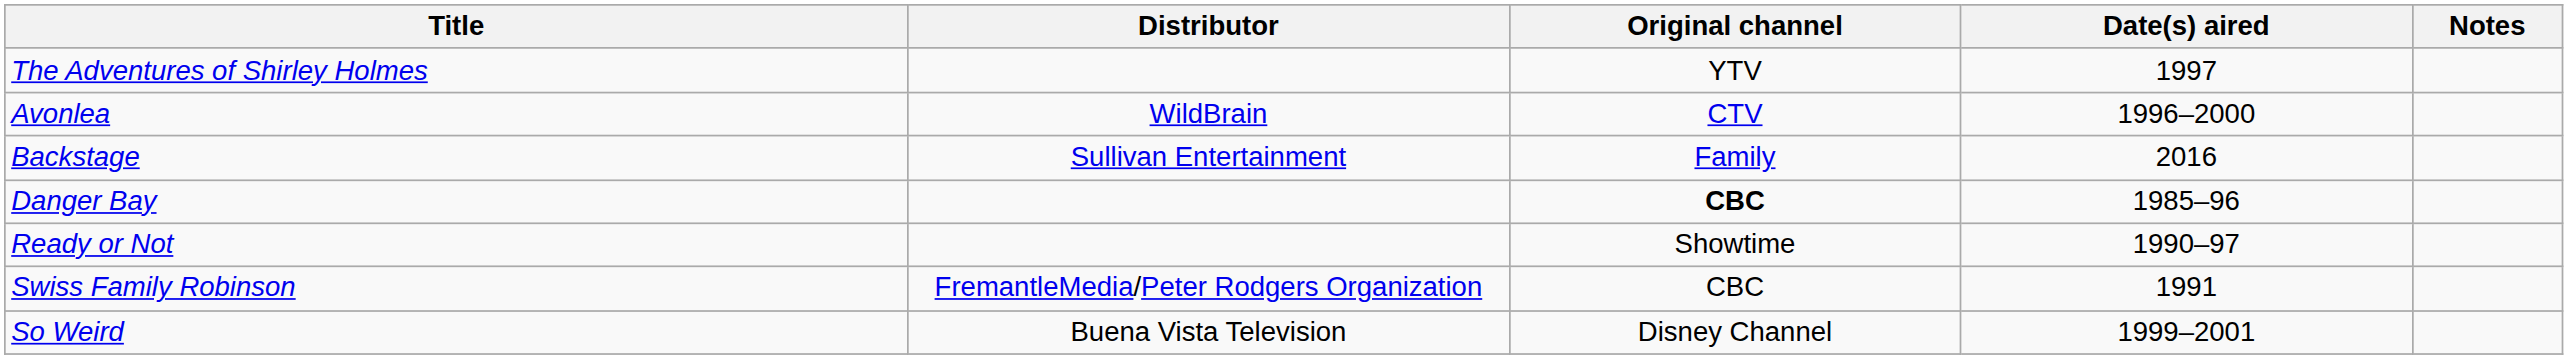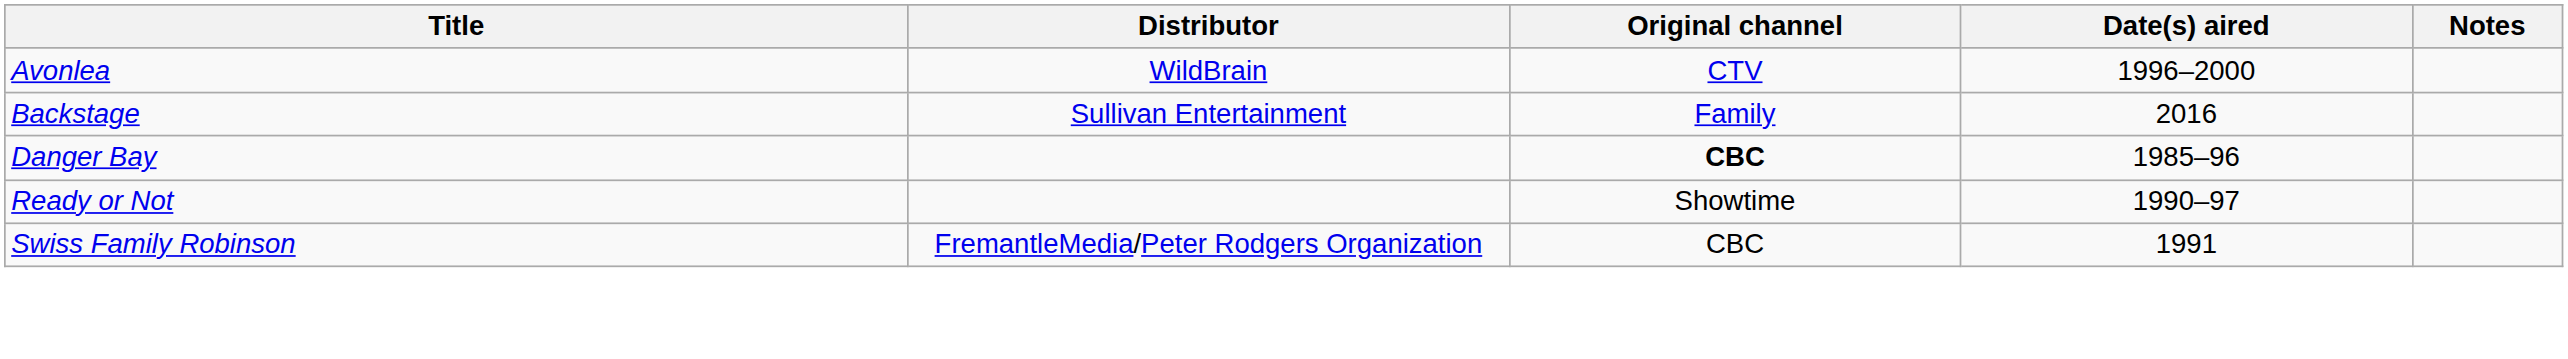- row: The Adventures of Shirley Holmes | YTV | 1997
- row: So Weird | Buena Vista Television | Disney Channel | 1999–2001
